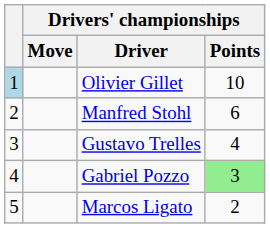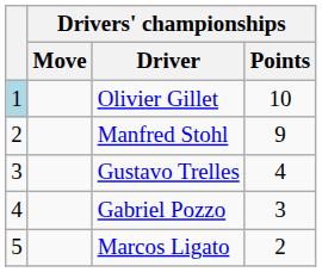Manfred Stohl | Drivers' championships / Points: 6 -> 9
Gabriel Pozzo | Drivers' championships / Points: lightgreen background -> no background
